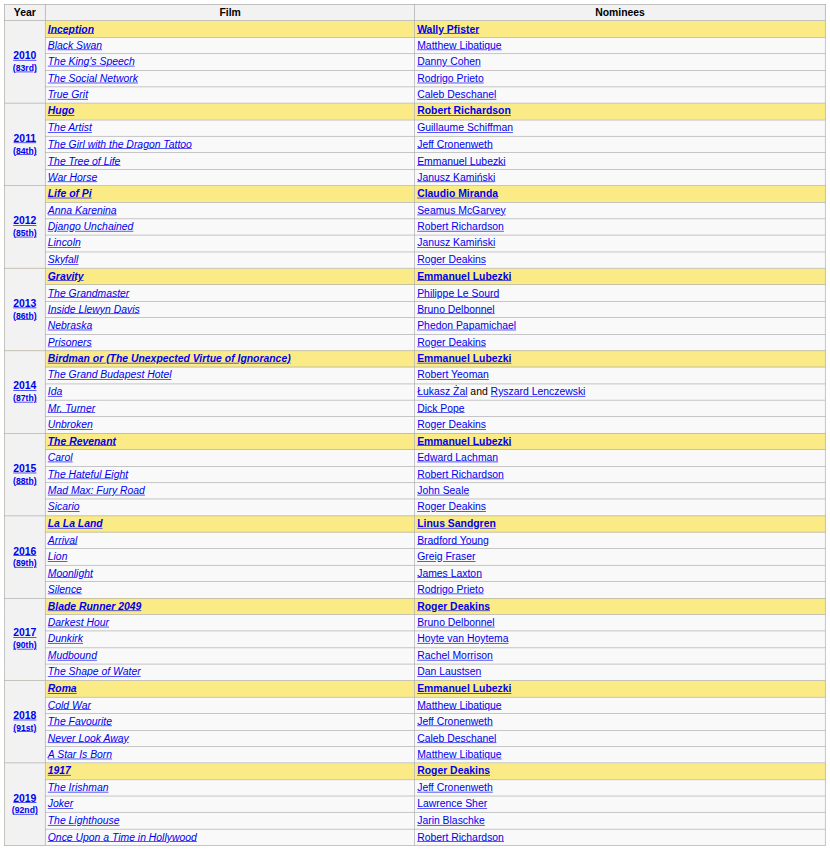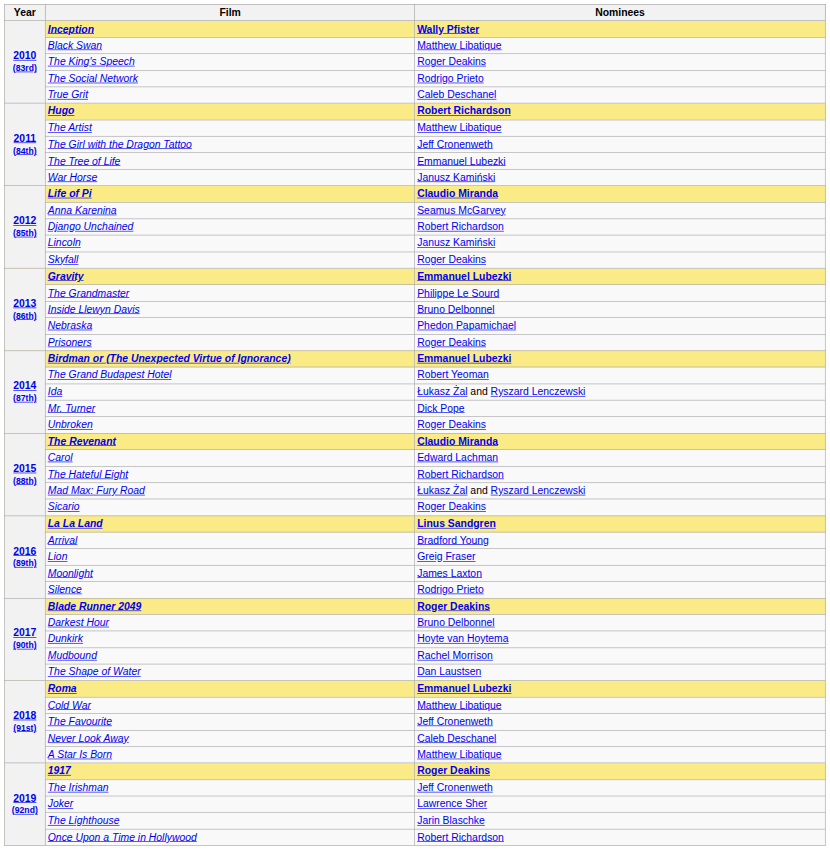The King's Speech | Nominees: Danny Cohen -> Roger Deakins
The Artist | Nominees: Guillaume Schiffman -> Matthew Libatique
The Revenant | Nominees: Emmanuel Lubezki -> Claudio Miranda
Mad Max: Fury Road | Nominees: John Seale -> Łukasz Żal and Ryszard Lenczewski
